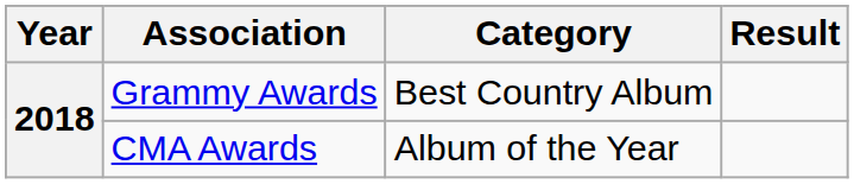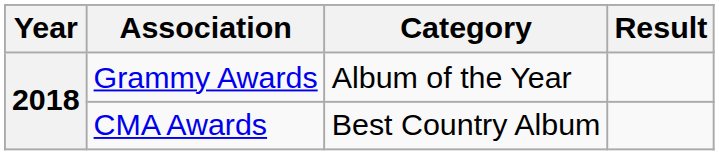Grammy Awards | Category: Best Country Album -> Album of the Year
CMA Awards | Category: Album of the Year -> Best Country Album
